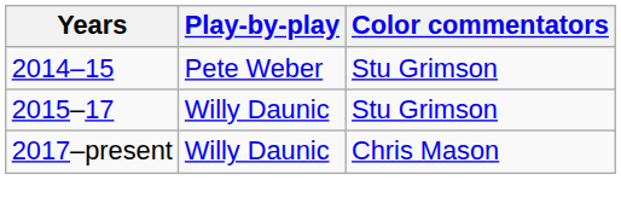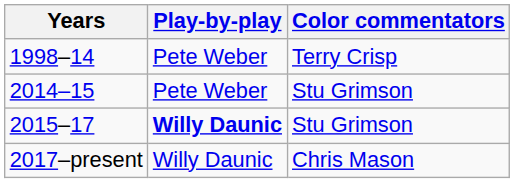+ row: 1998–14 | Pete Weber | Terry Crisp
2015–17 | Play-by-play: normal -> bold
